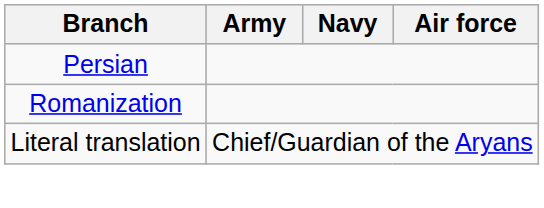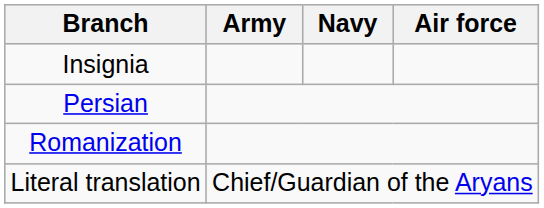+ row: Insignia
